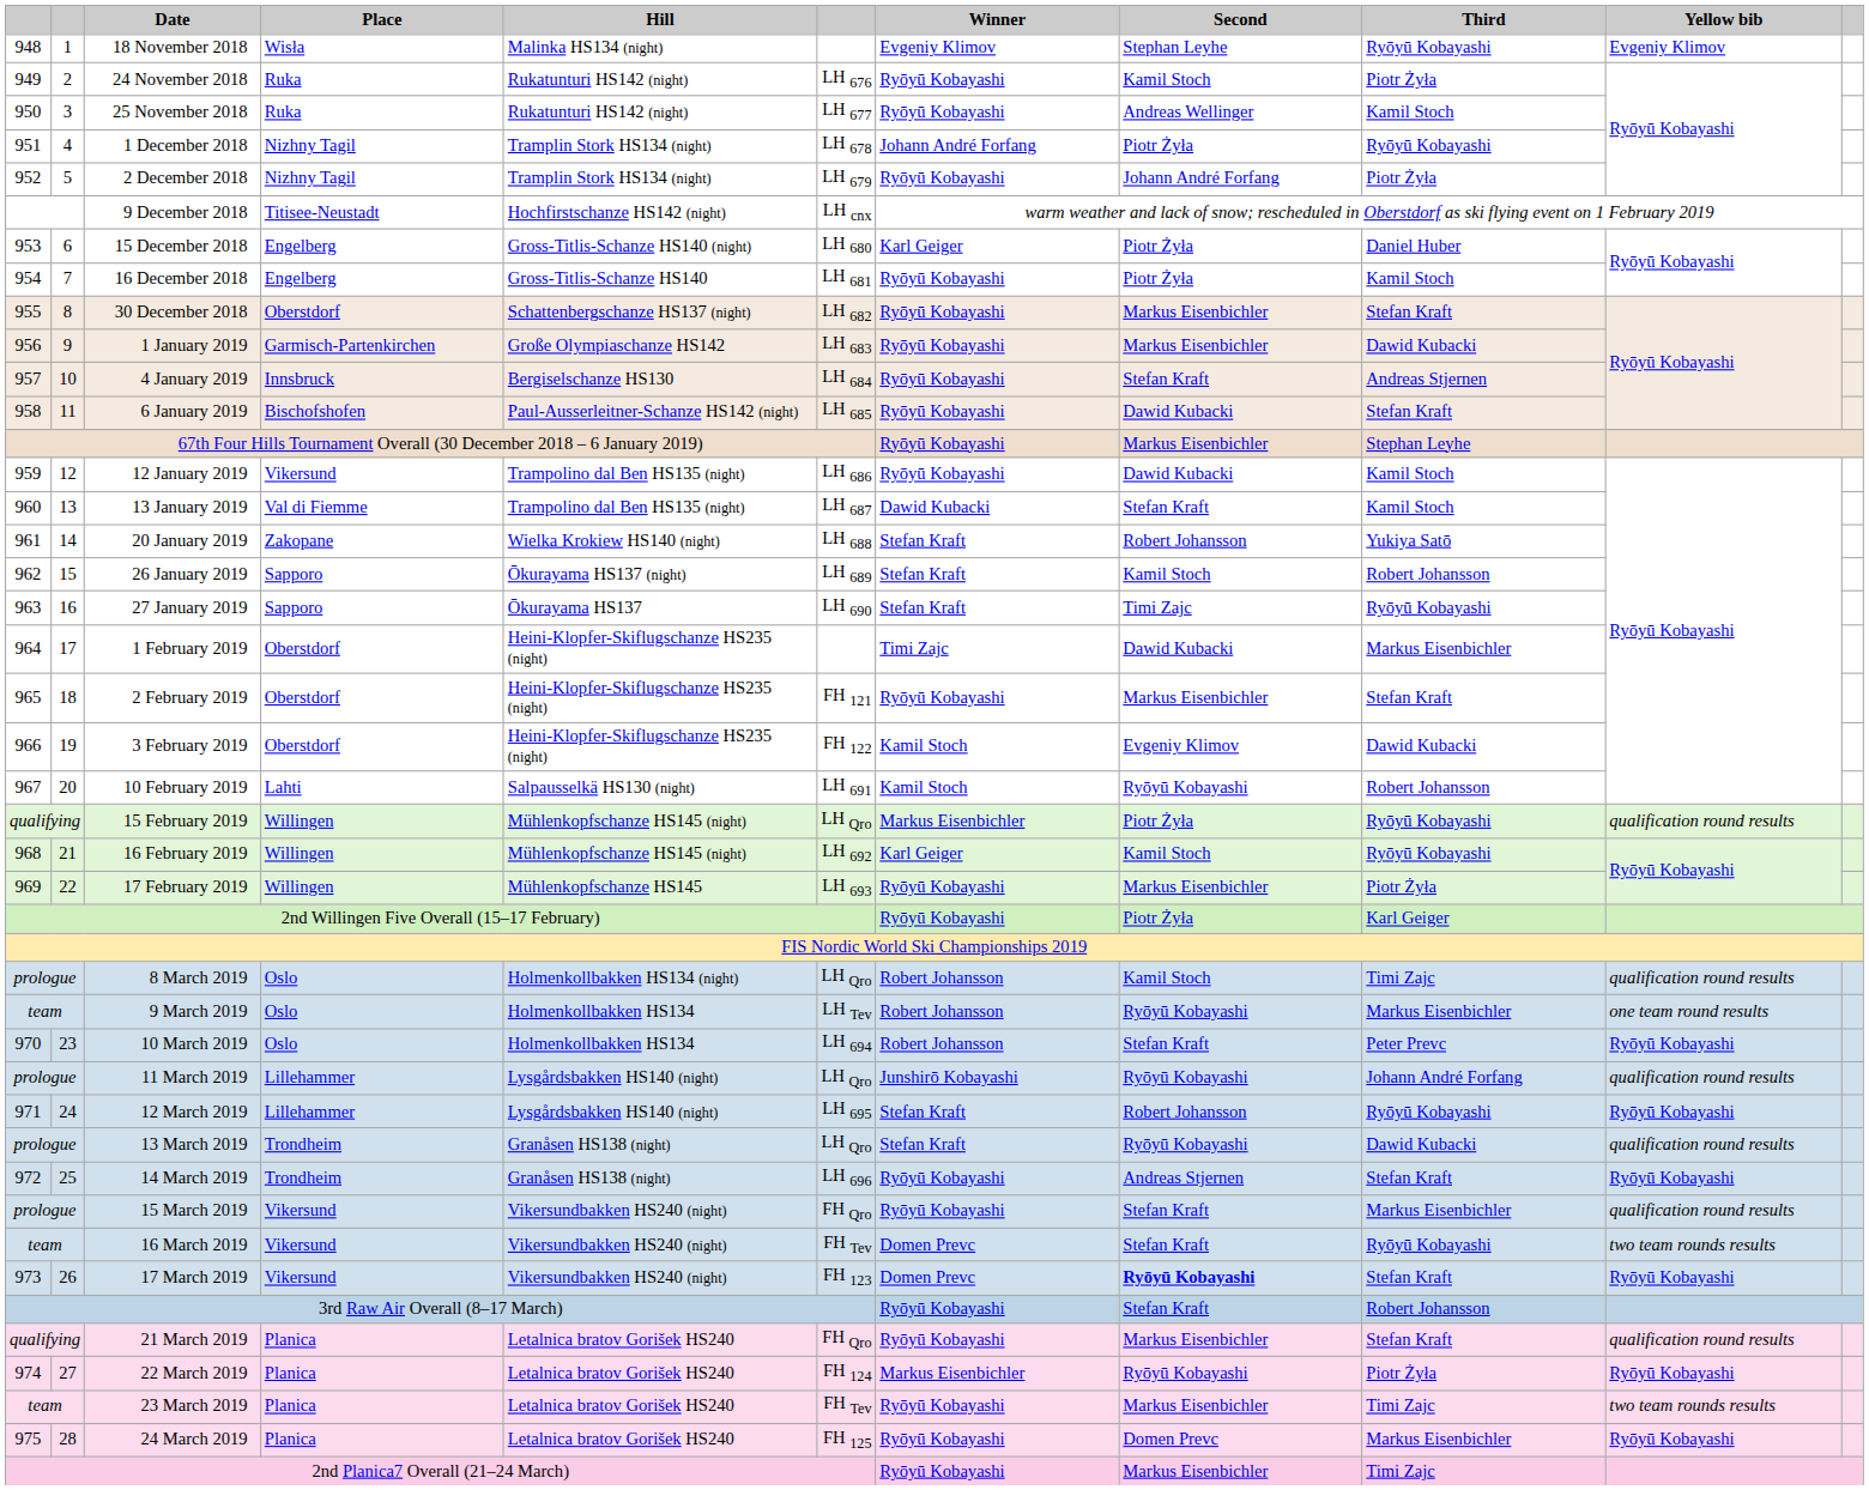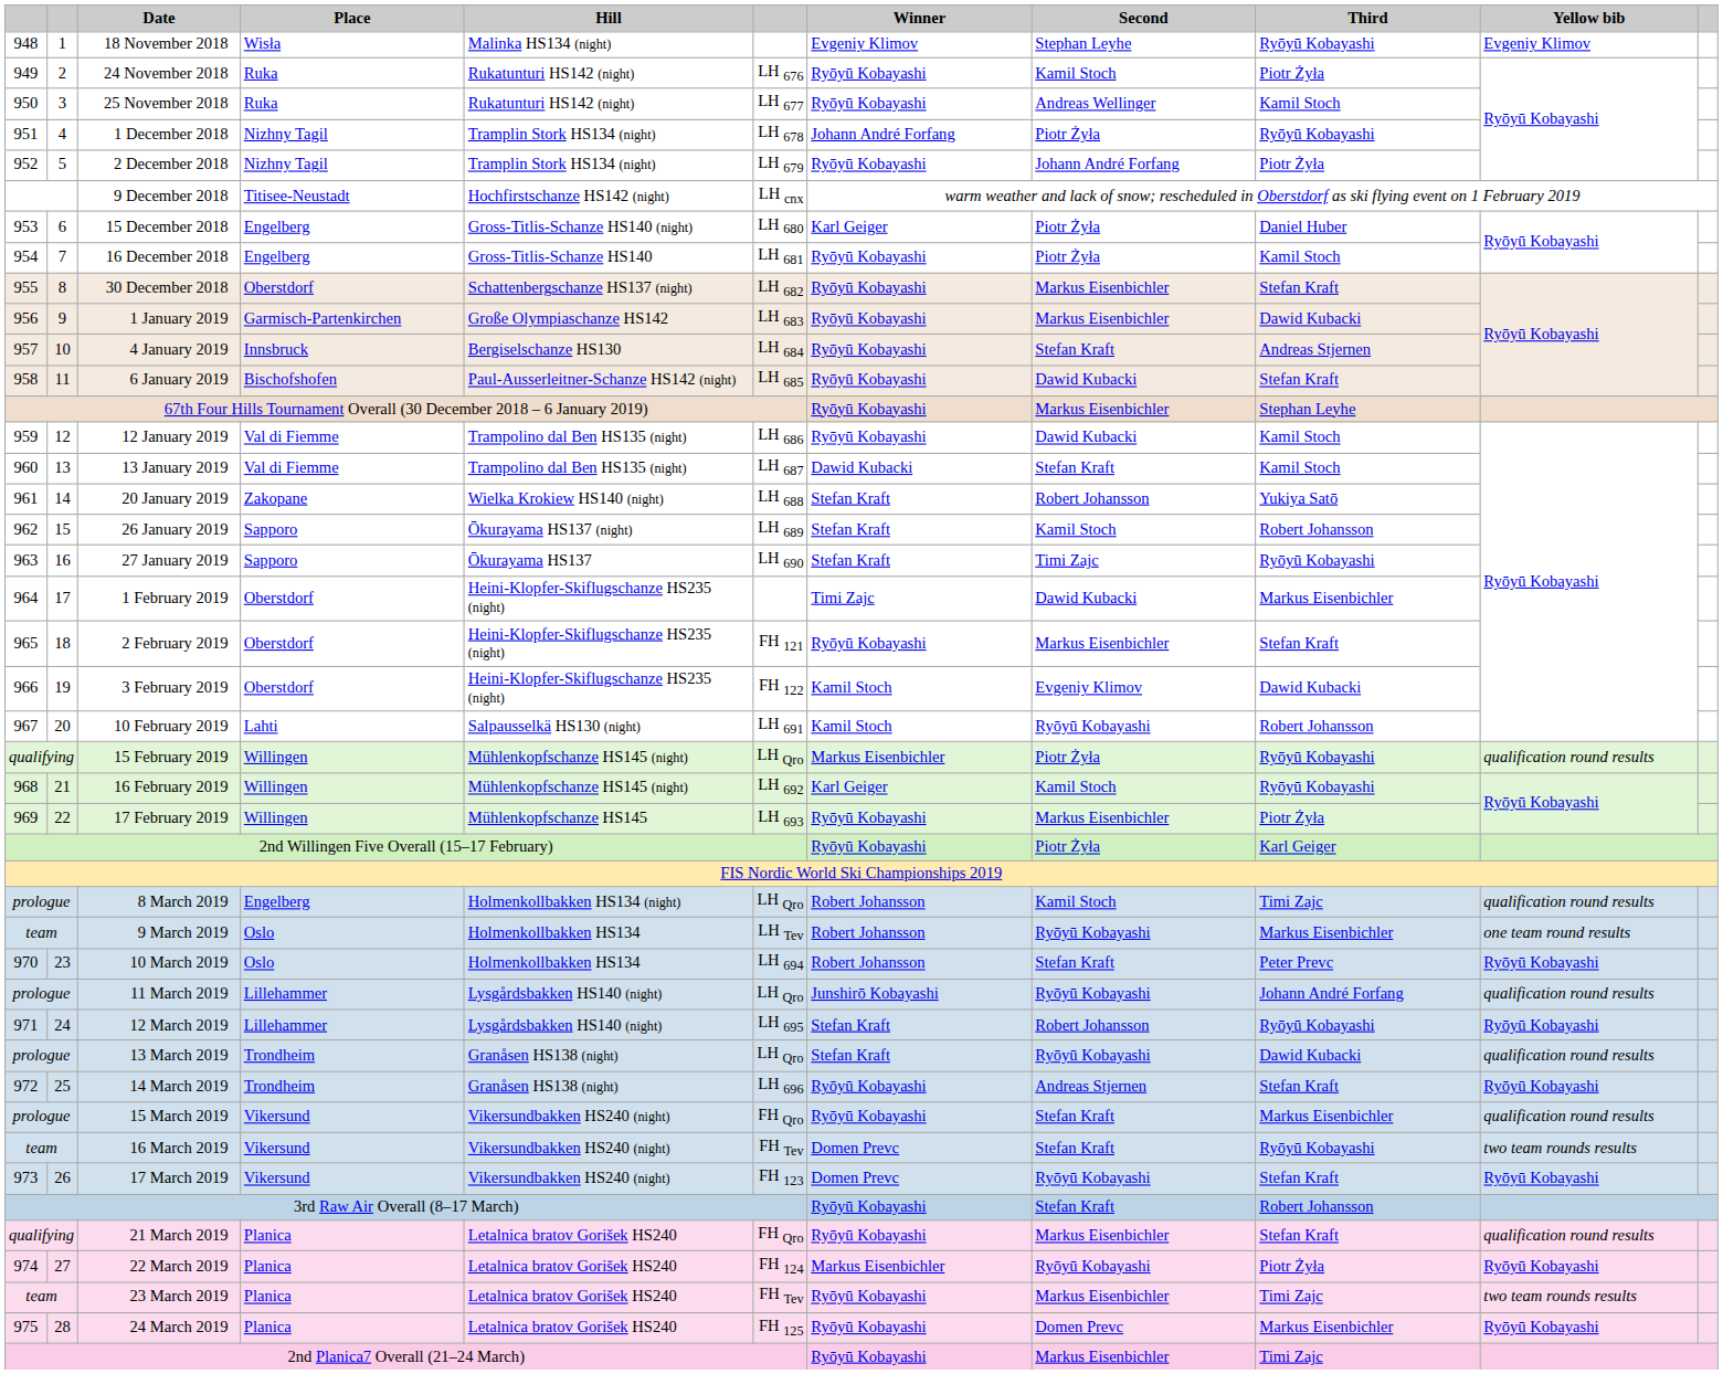12 January 2019 | Place: Vikersund -> Val di Fiemme
8 March 2019 | Place: Oslo -> Engelberg
17 March 2019 | Second: bold -> normal
